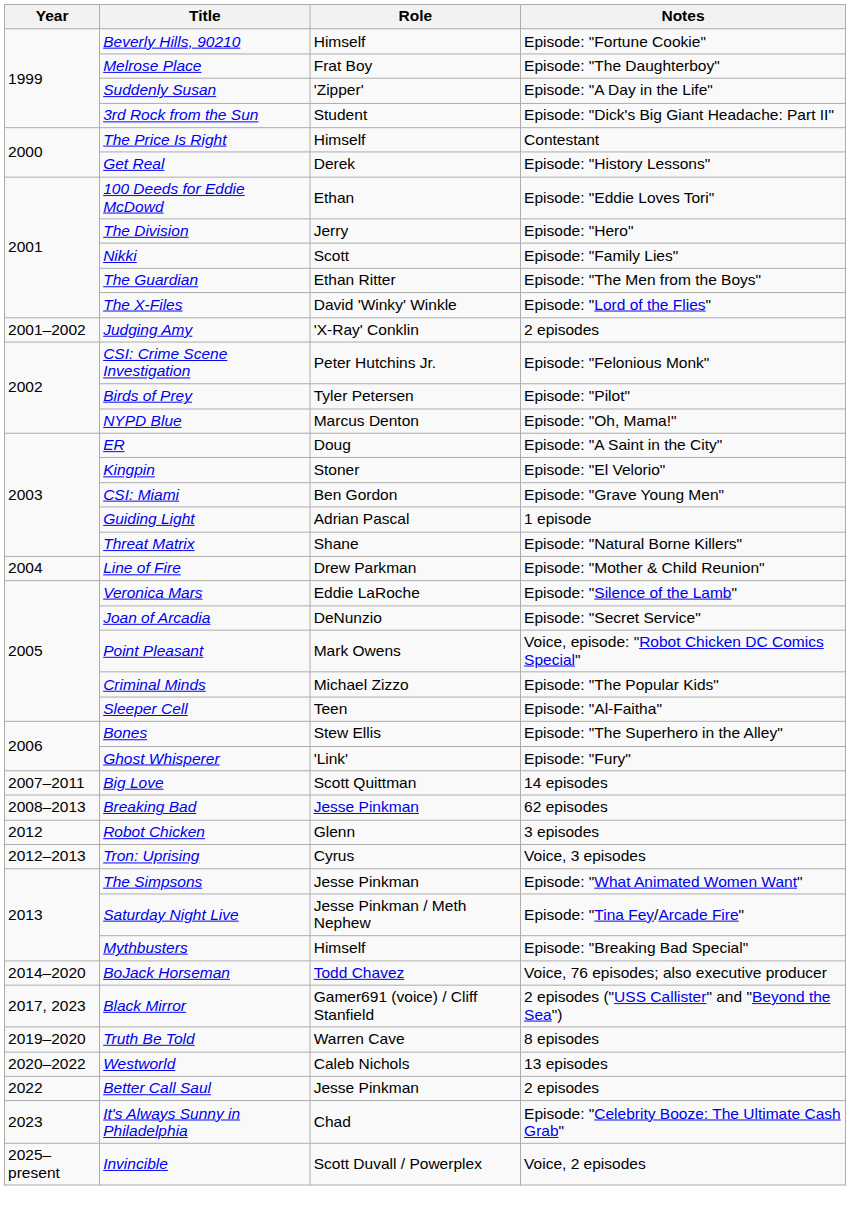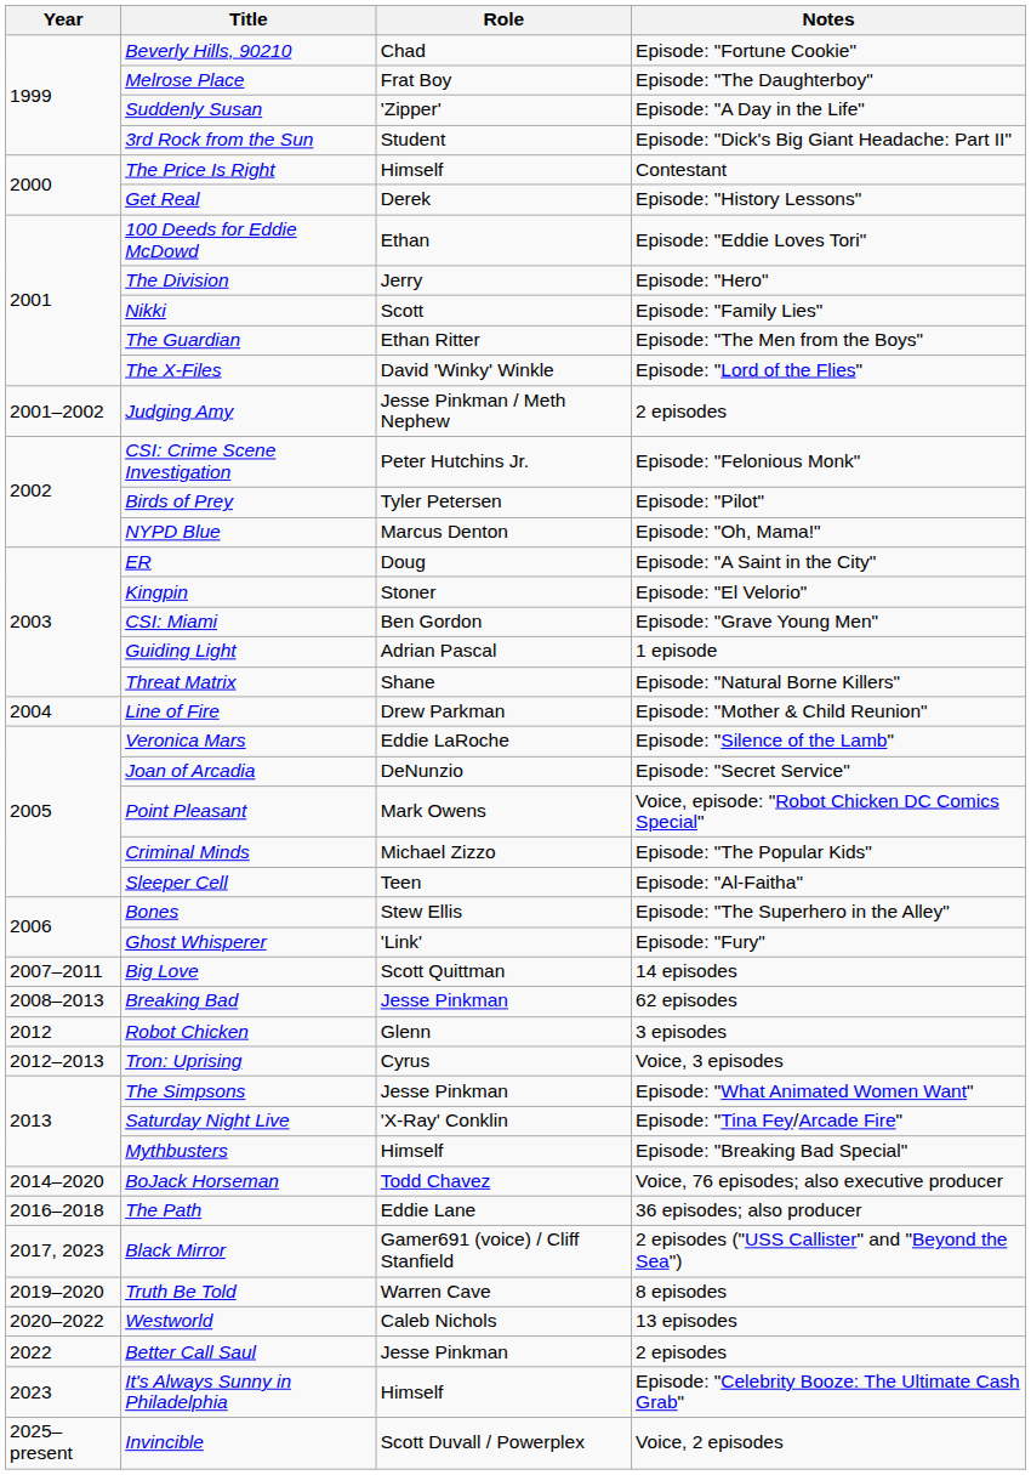Beverly Hills, 90210 | Role: Himself -> Chad
Judging Amy | Role: 'X-Ray' Conklin -> Jesse Pinkman / Meth Nephew
Saturday Night Live | Role: Jesse Pinkman / Meth Nephew -> 'X-Ray' Conklin
+ row: 2016–2018 | The Path | Eddie Lane | 36 episodes; also producer
It's Always Sunny in Philadelphia | Role: Chad -> Himself
